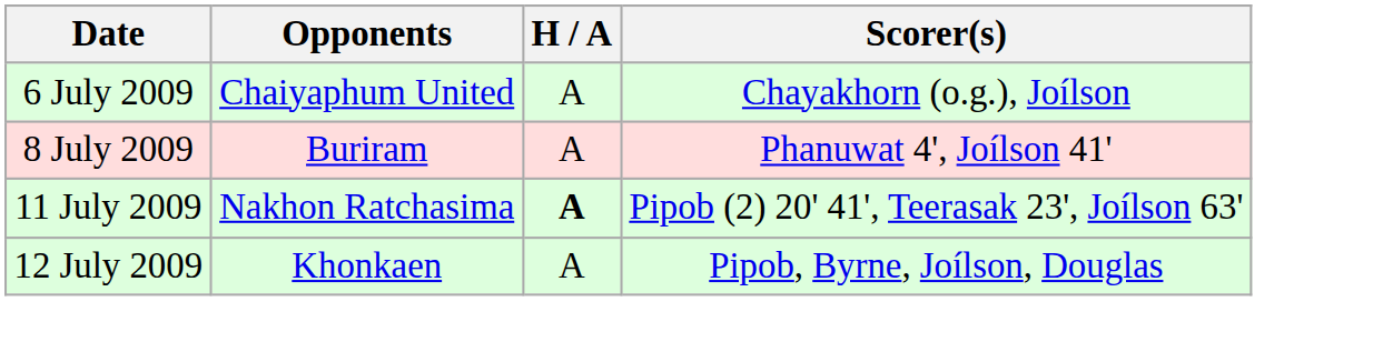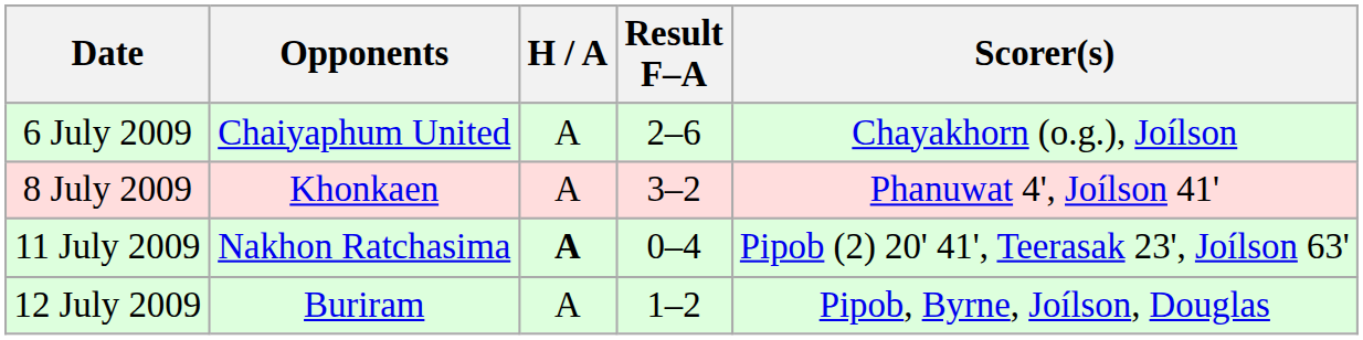+ column: Result F–A | 2–6 | 3–2 | 0–4 | 1–2
8 July 2009 | Opponents: Buriram -> Khonkaen
12 July 2009 | Opponents: Khonkaen -> Buriram
